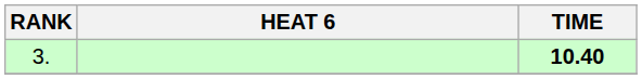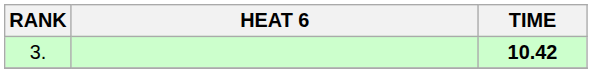3. | TIME: 10.40 -> 10.42
